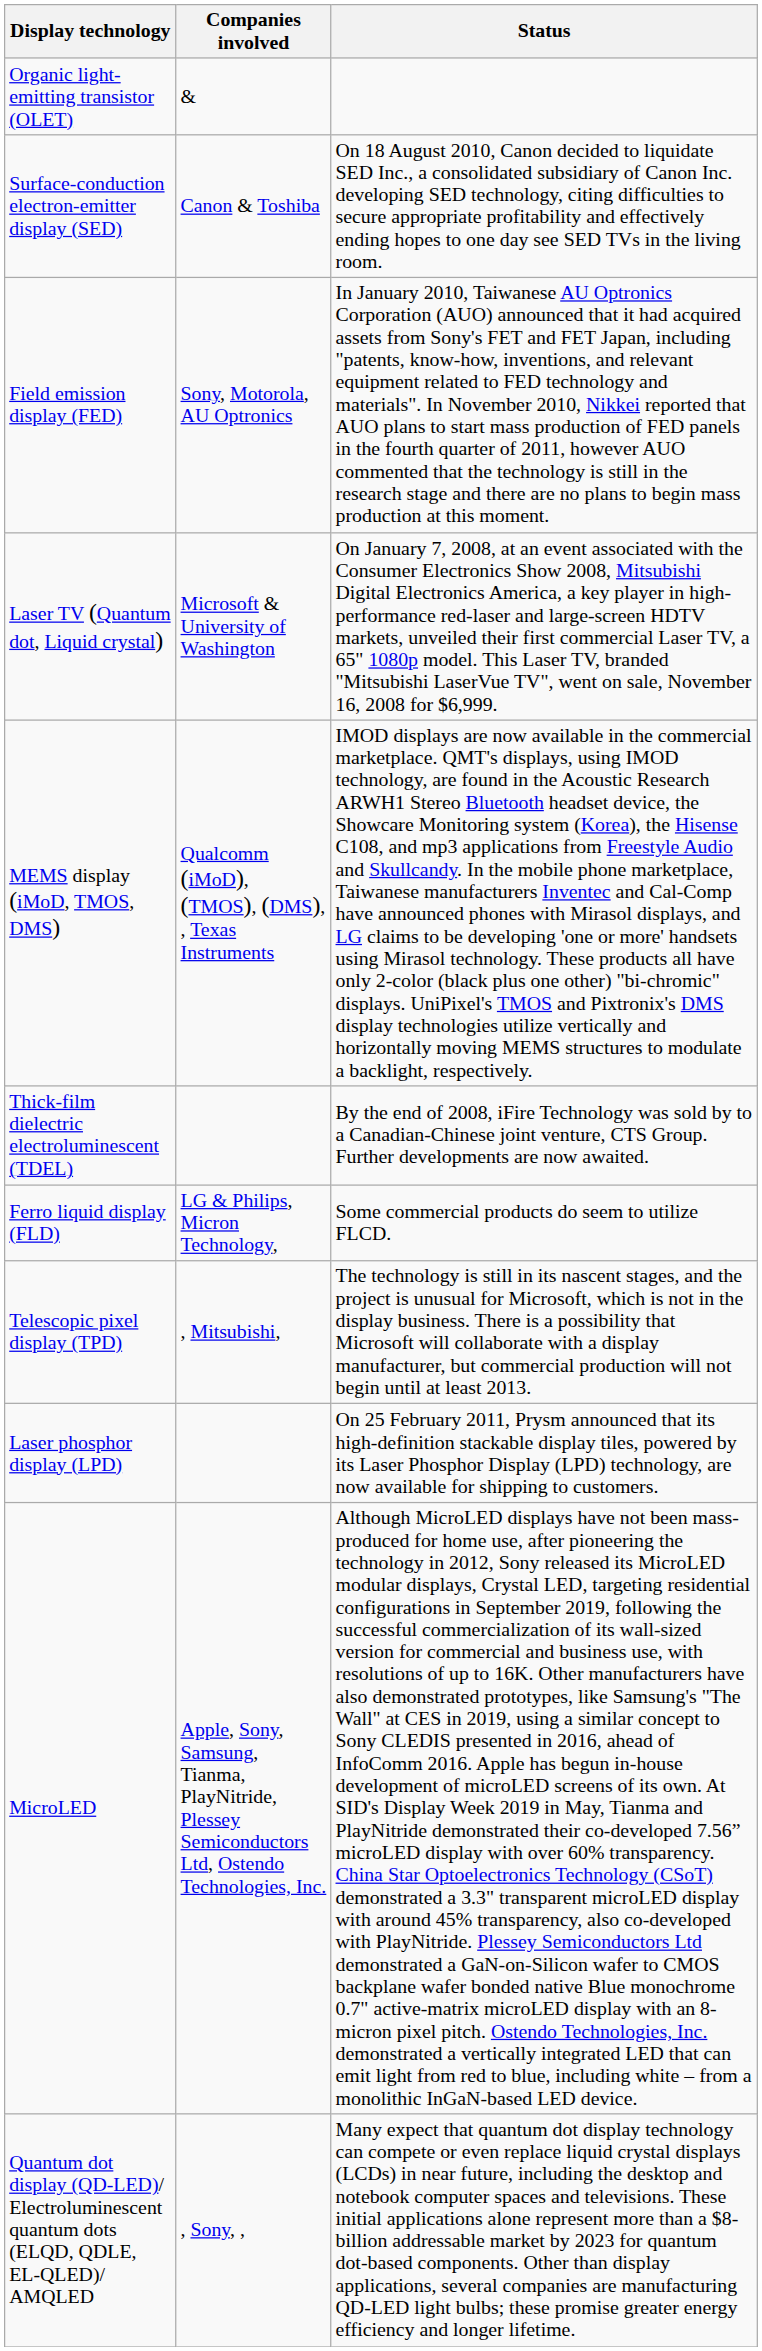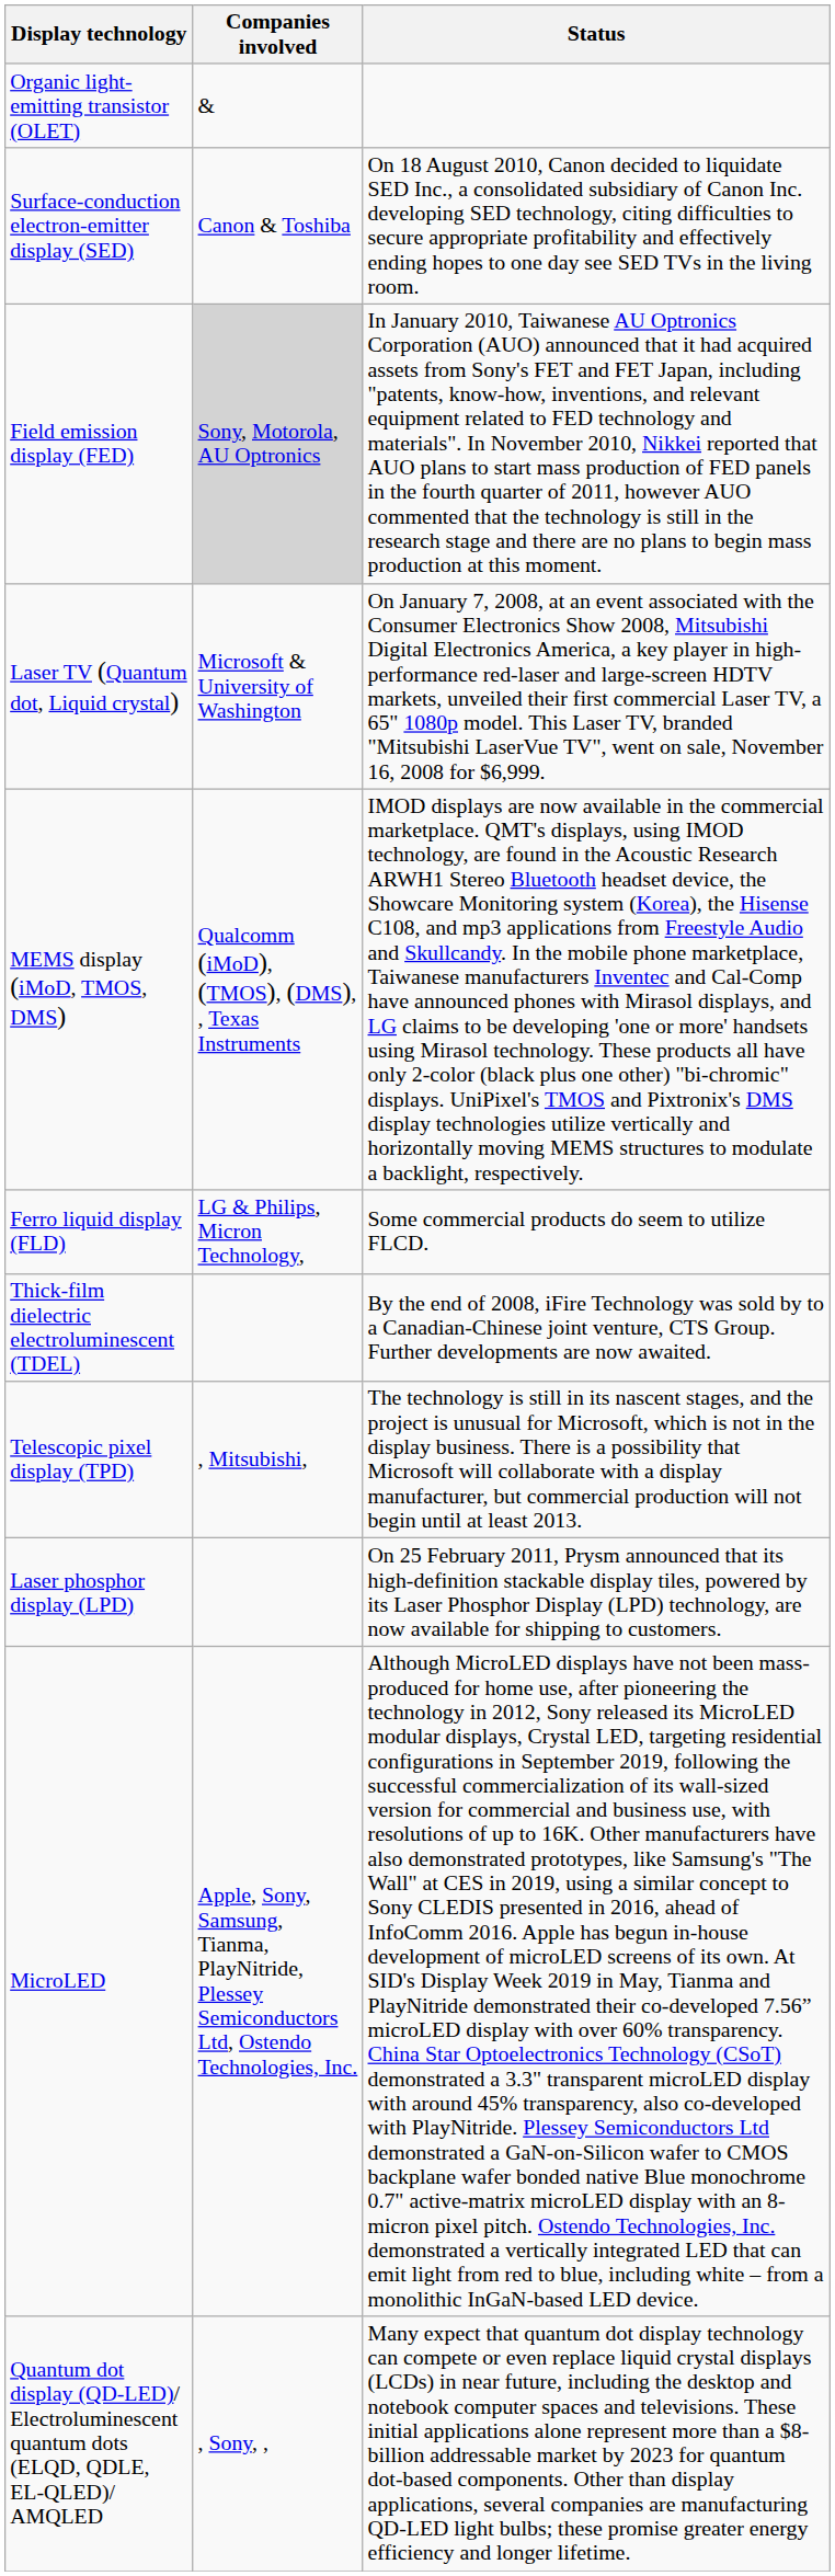Field emission display (FED) | Companies involved: no background -> lightgrey background
rows swapped: Ferro liquid display (FLD) <-> Thick-film dielectric electroluminescent (TDEL)
